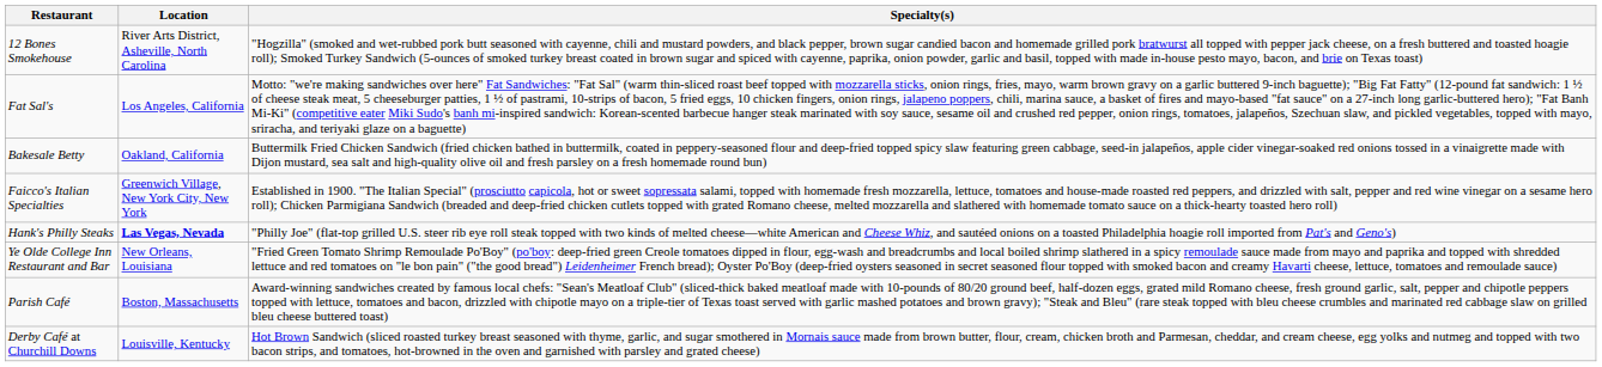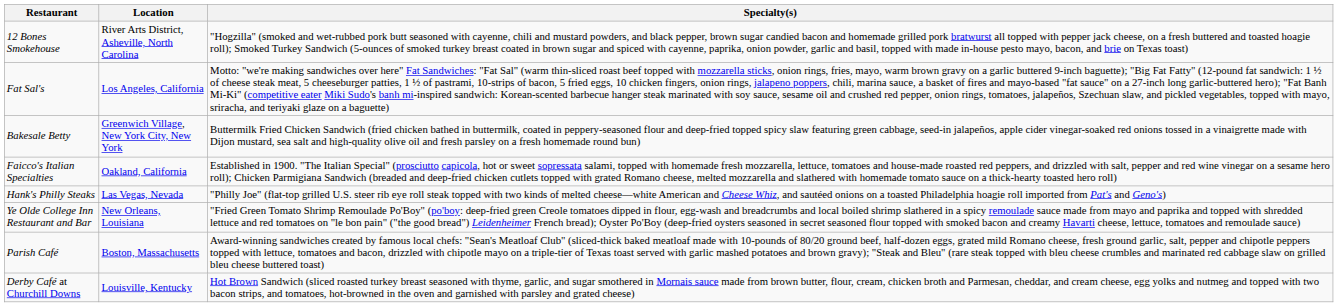Bakesale Betty | Location: Oakland, California -> Greenwich Village, New York City, New York
Faicco's Italian Specialties | Location: Greenwich Village, New York City, New York -> Oakland, California
Hank's Philly Steaks | Location: bold -> normal
